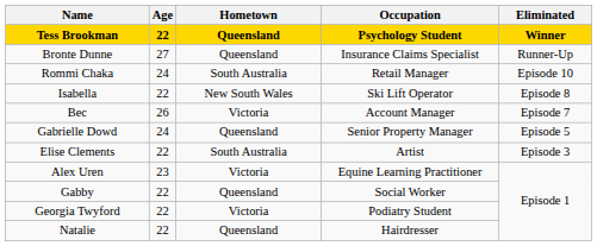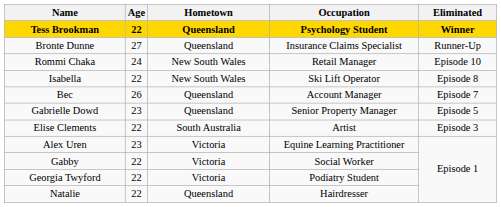Rommi Chaka | Hometown: South Australia -> New South Wales
Bec | Hometown: Victoria -> Queensland
Gabrielle Dowd | Age: 24 -> 23
Gabby | Hometown: Queensland -> Victoria
